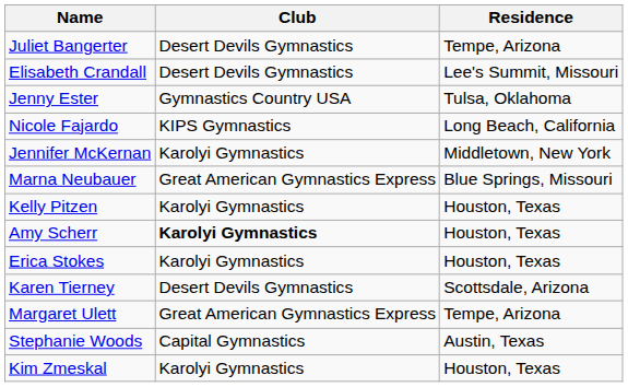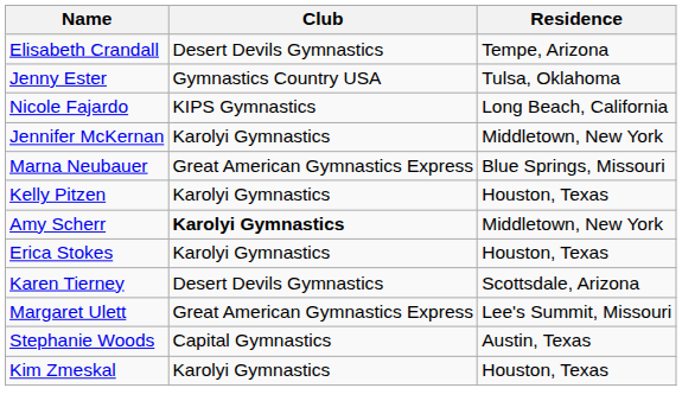- row: Juliet Bangerter | Desert Devils Gymnastics | Tempe, Arizona
Elisabeth Crandall | Residence: Lee's Summit, Missouri -> Tempe, Arizona
Amy Scherr | Residence: Houston, Texas -> Middletown, New York
Margaret Ulett | Residence: Tempe, Arizona -> Lee's Summit, Missouri
